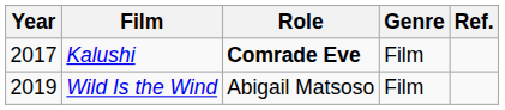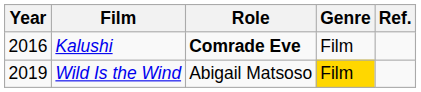Kalushi | Year: 2017 -> 2016
Wild Is the Wind | Genre: no background -> gold background
